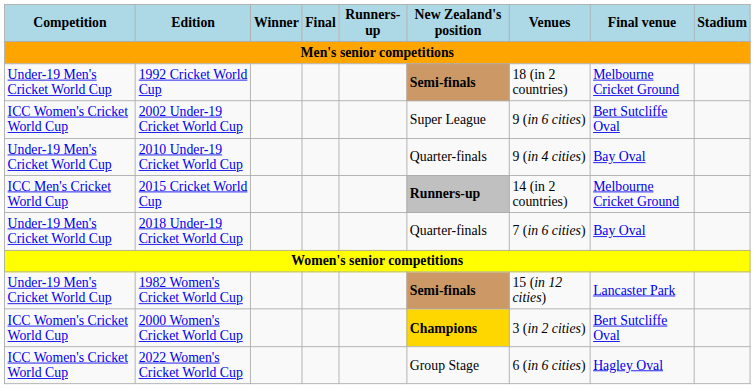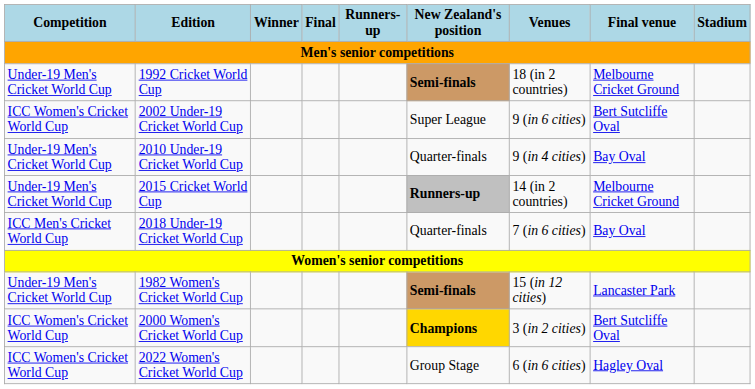2015 Cricket World Cup | Competition: ICC Men's Cricket World Cup -> Under-19 Men's Cricket World Cup
2018 Under-19 Cricket World Cup | Competition: Under-19 Men's Cricket World Cup -> ICC Men's Cricket World Cup
